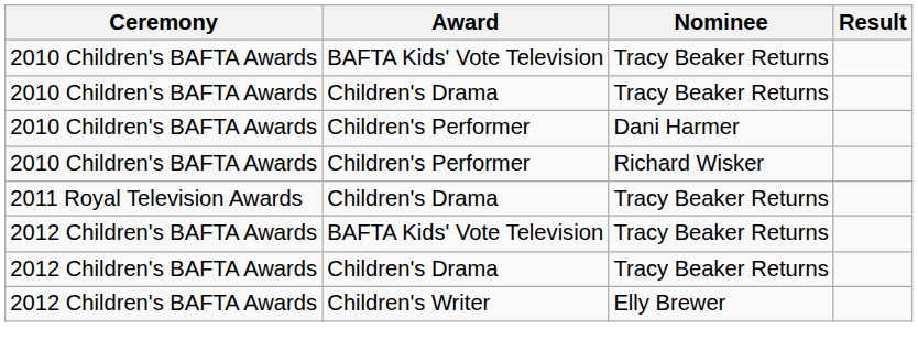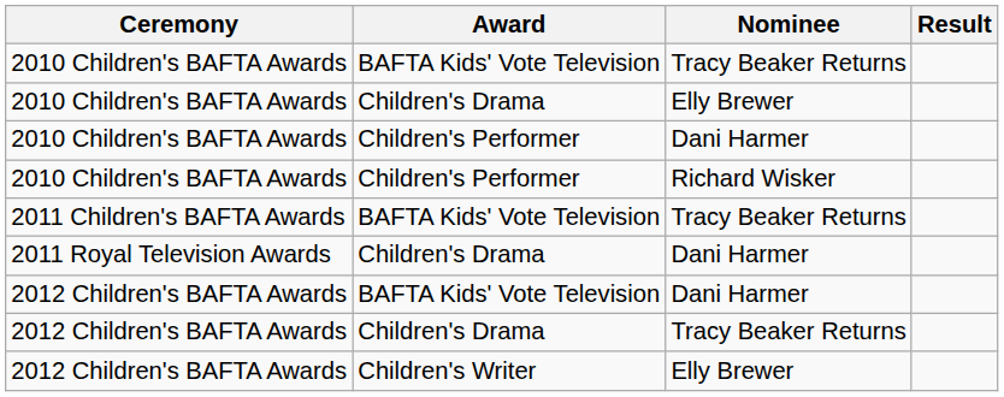2010 Children's BAFTA Awards / Children's Drama | Nominee: Tracy Beaker Returns -> Elly Brewer
+ row: 2011 Children's BAFTA Awards | BAFTA Kids' Vote Television | Tracy Beaker Returns
2011 Royal Television Awards | Nominee: Tracy Beaker Returns -> Dani Harmer
2012 Children's BAFTA Awards / BAFTA Kids' Vote Television | Nominee: Tracy Beaker Returns -> Dani Harmer
